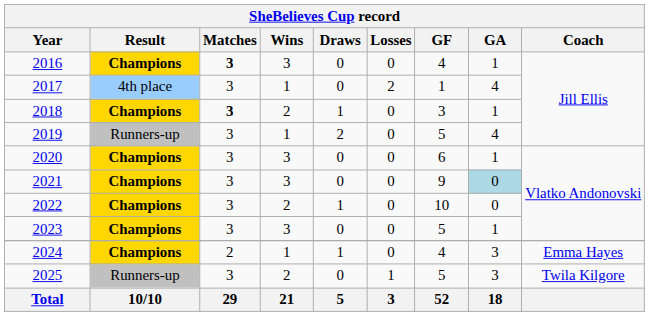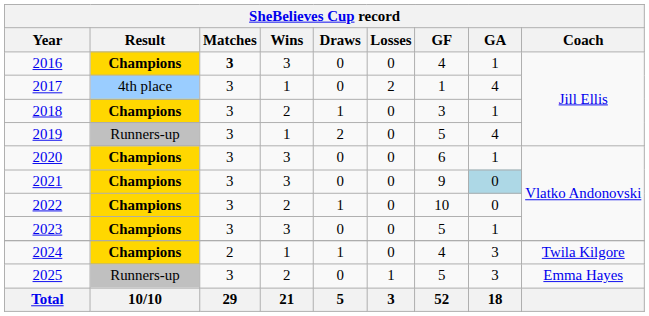2018 | Matches: bold -> normal
2024 | Coach: Emma Hayes -> Twila Kilgore
2025 | Coach: Twila Kilgore -> Emma Hayes
